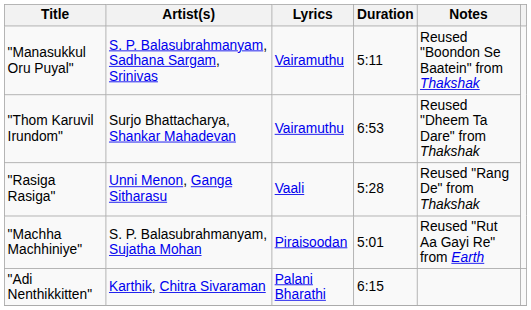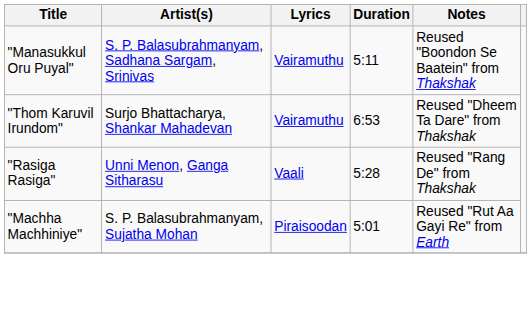- row: "Adi Nenthikkitten" | Karthik, Chitra Sivaraman | Palani Bharathi | 6:15
